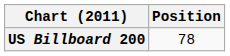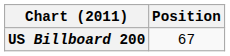US Billboard 200 | Position: 78 -> 67
